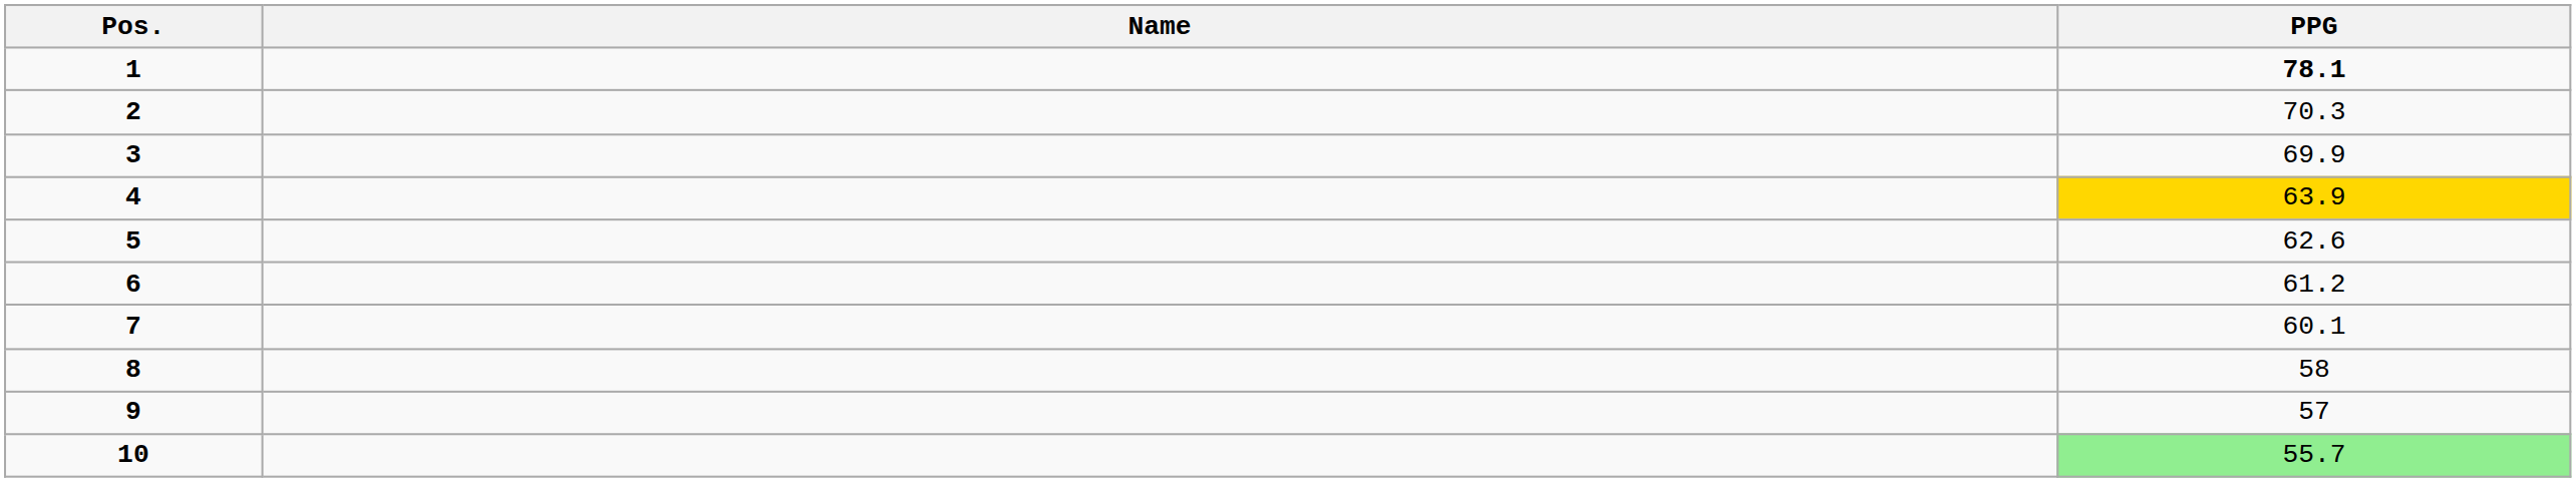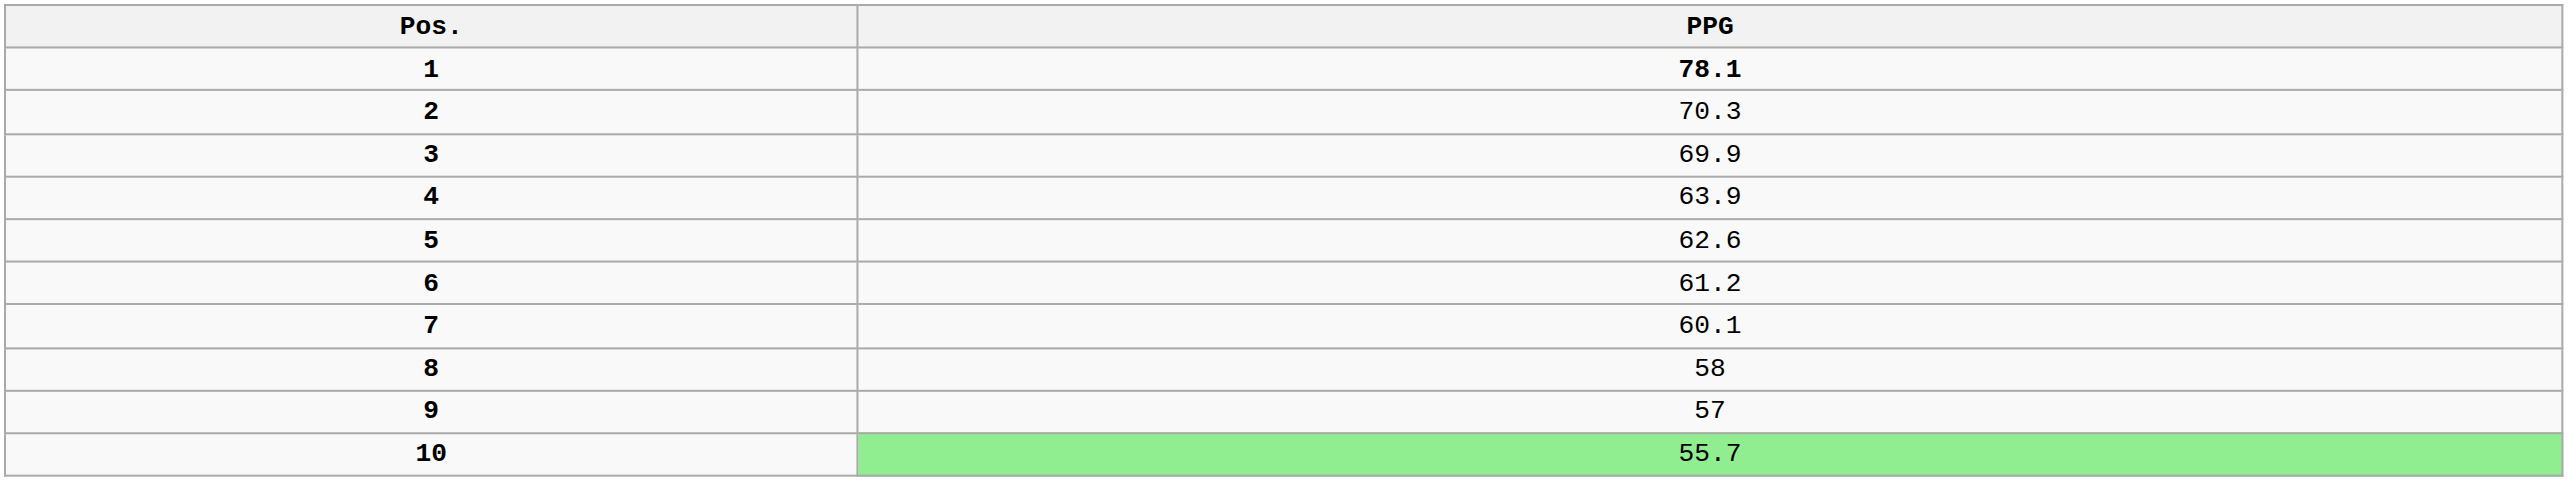- column: Name
4 | PPG: gold background -> no background
